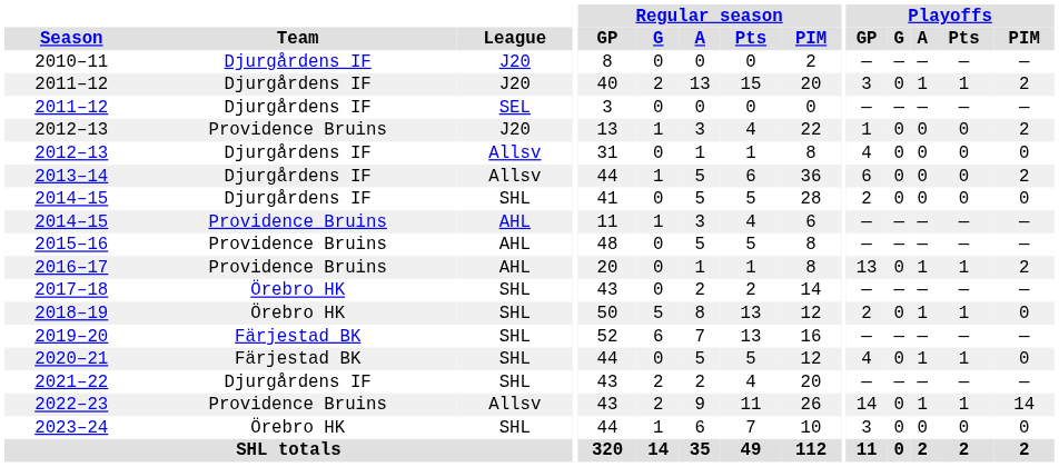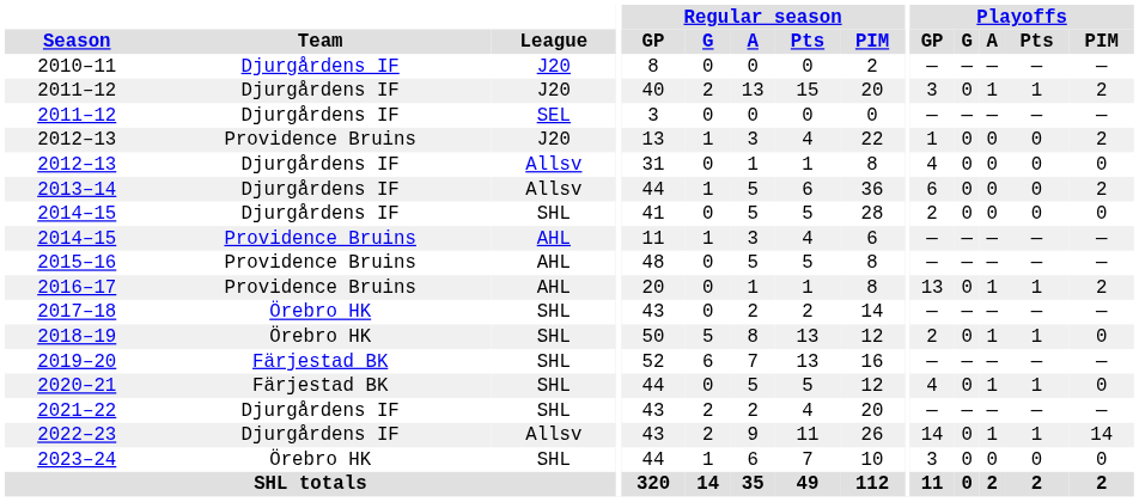2022–23 | Team: Providence Bruins -> Djurgårdens IF
